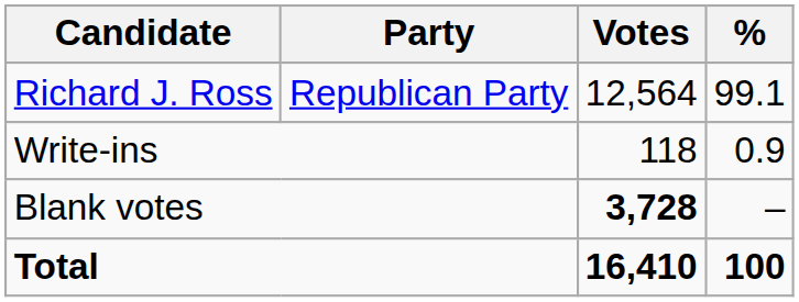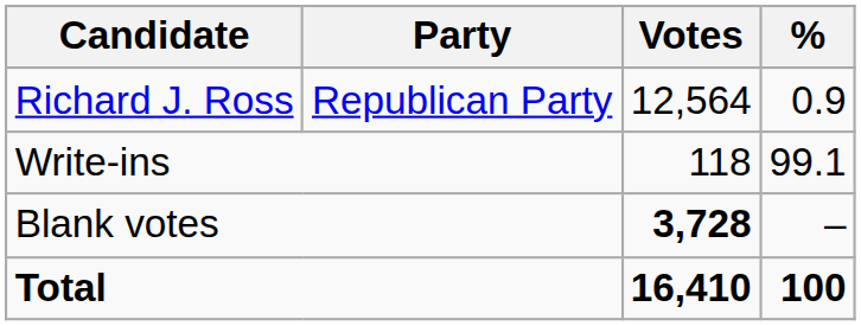Richard J. Ross | %: 99.1 -> 0.9
Write-ins | %: 0.9 -> 99.1
